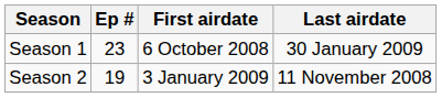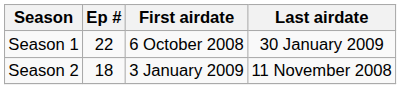Season 1 | Ep #: 23 -> 22
Season 2 | Ep #: 19 -> 18
